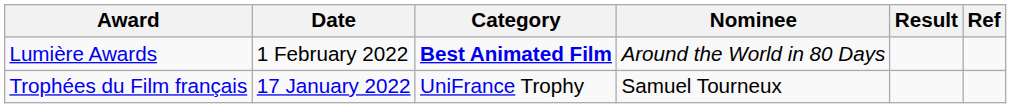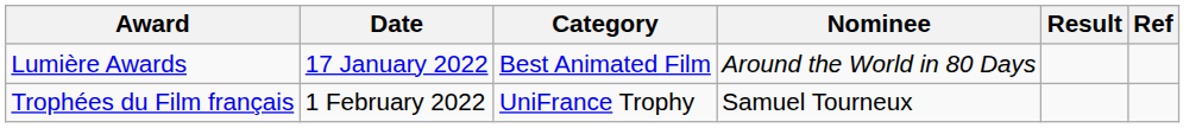Lumière Awards | Date: 1 February 2022 -> 17 January 2022
Lumière Awards | Category: bold -> normal
Trophées du Film français | Date: 17 January 2022 -> 1 February 2022
